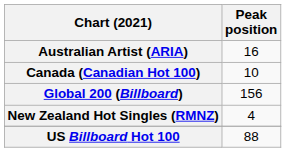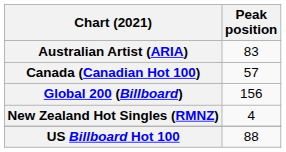Australian Artist (ARIA) | Peak position: 16 -> 83
Canada (Canadian Hot 100) | Peak position: 10 -> 57
